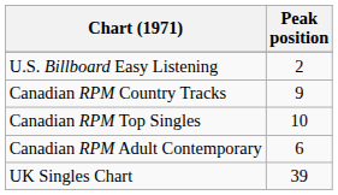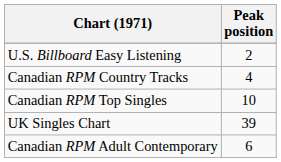Canadian RPM Country Tracks | Peak position: 9 -> 4
rows swapped: Canadian RPM Adult Contemporary <-> UK Singles Chart
